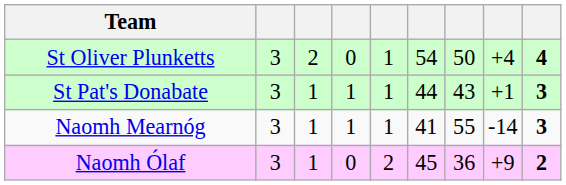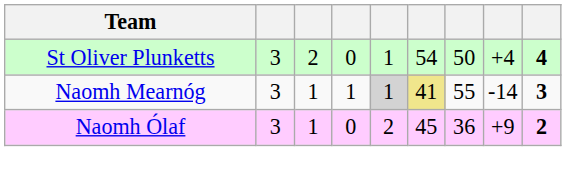- row: St Pat's Donabate | 3 | 1 | 1 | 1 | 44 | 43 | +1 | 3
Naomh Mearnóg | column 5: no background -> lightgrey background
Naomh Mearnóg | column 6: no background -> khaki background
